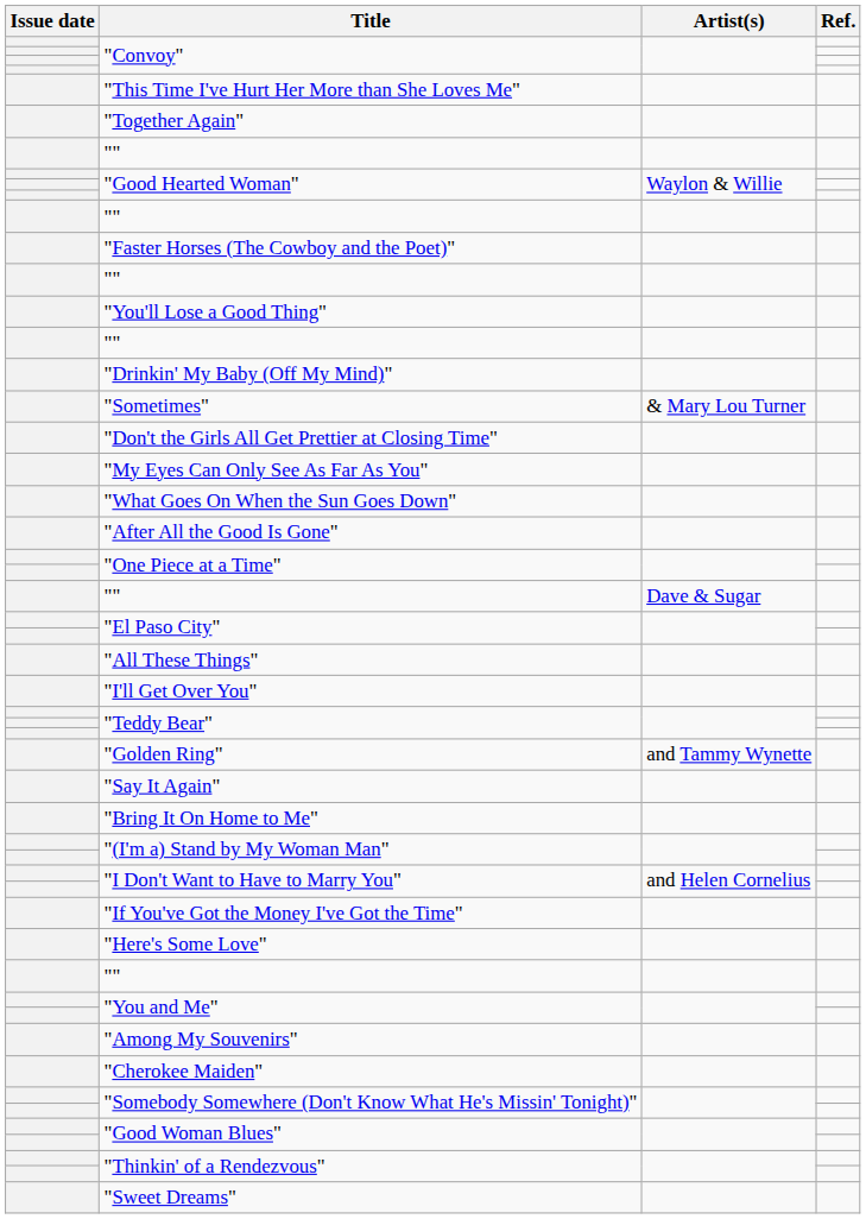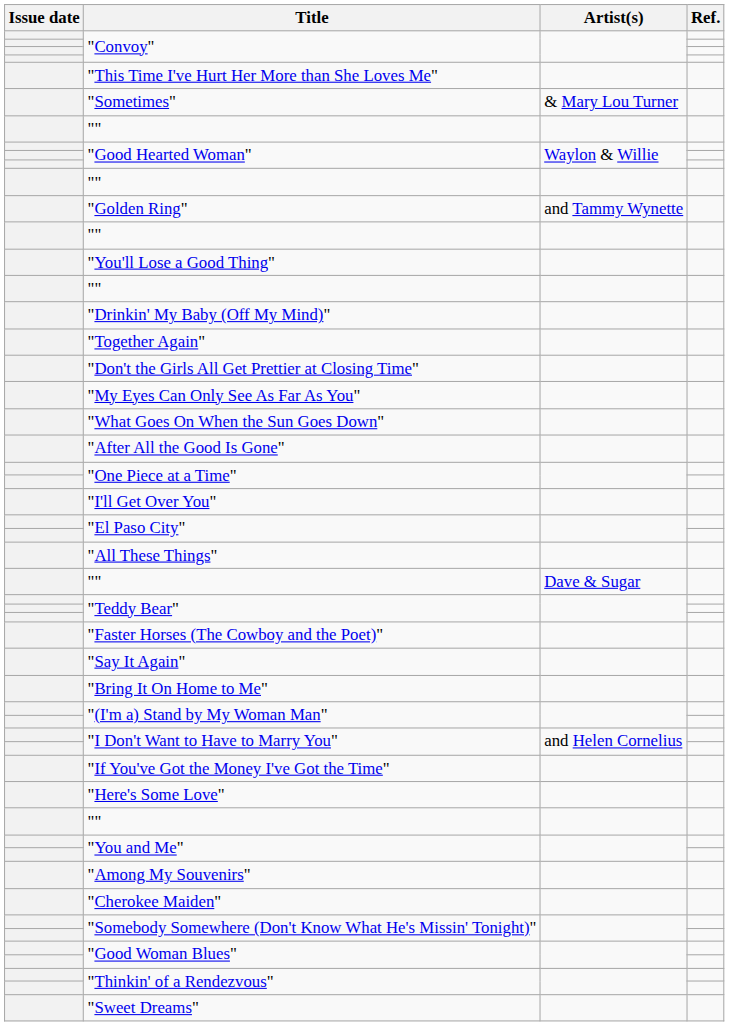rows swapped: "Sometimes" <-> "Together Again"
rows swapped: "Faster Horses (The Cowboy and the Poet)" <-> "Golden Ring"
rows swapped: "I'll Get Over You" <-> "" / Dave & Sugar
